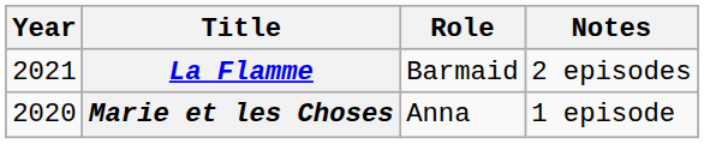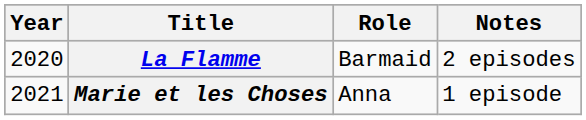La Flamme | Year: 2021 -> 2020
Marie et les Choses | Year: 2020 -> 2021
